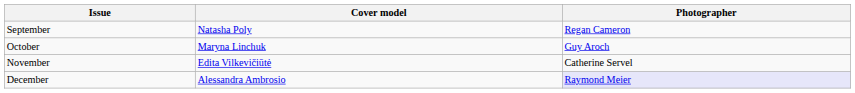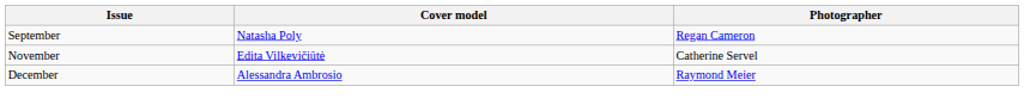- row: October | Maryna Linchuk | Guy Aroch
December | Photographer: lavender background -> no background
